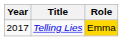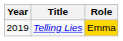Telling Lies | Year: 2017 -> 2019
